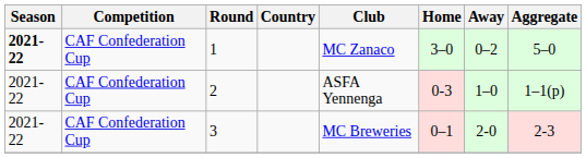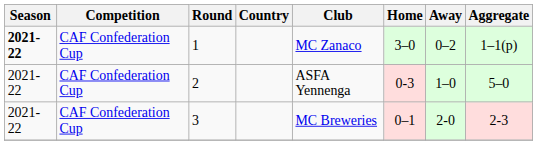1 | Aggregate: 5–0 -> 1–1(p)
2 | Aggregate: 1–1(p) -> 5–0
